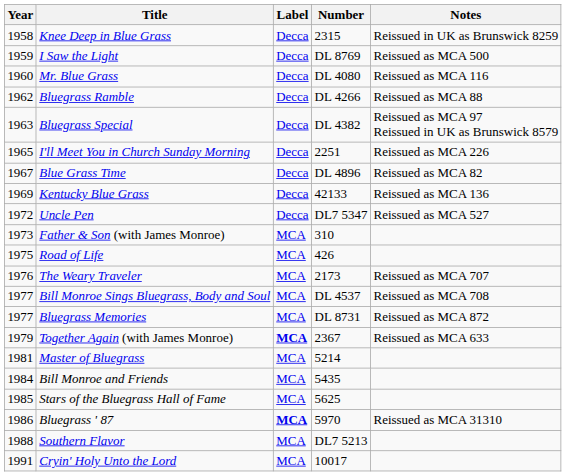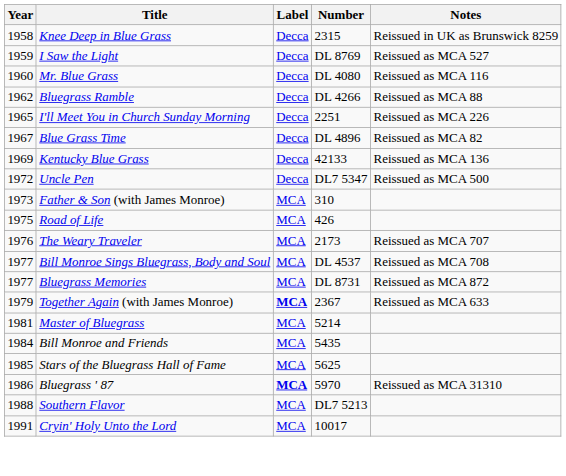I Saw the Light | Notes: Reissued as MCA 500 -> Reissued as MCA 527
- row: 1963 | Bluegrass Special | Decca | DL 4382 | Reissued as MCA 97 Reissued in UK as Brunswick 8579
Uncle Pen | Notes: Reissued as MCA 527 -> Reissued as MCA 500
